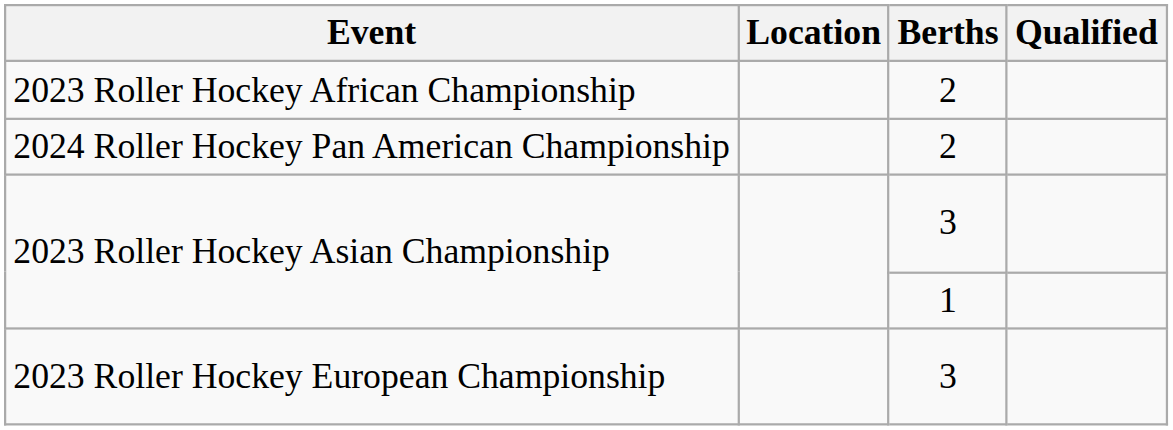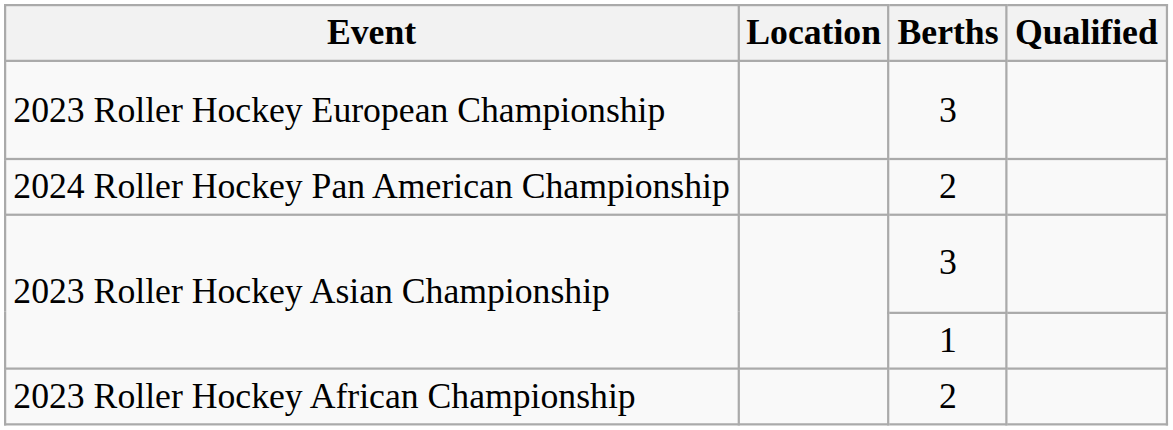rows swapped: 2023 Roller Hockey African Championship <-> 2023 Roller Hockey European Championship
